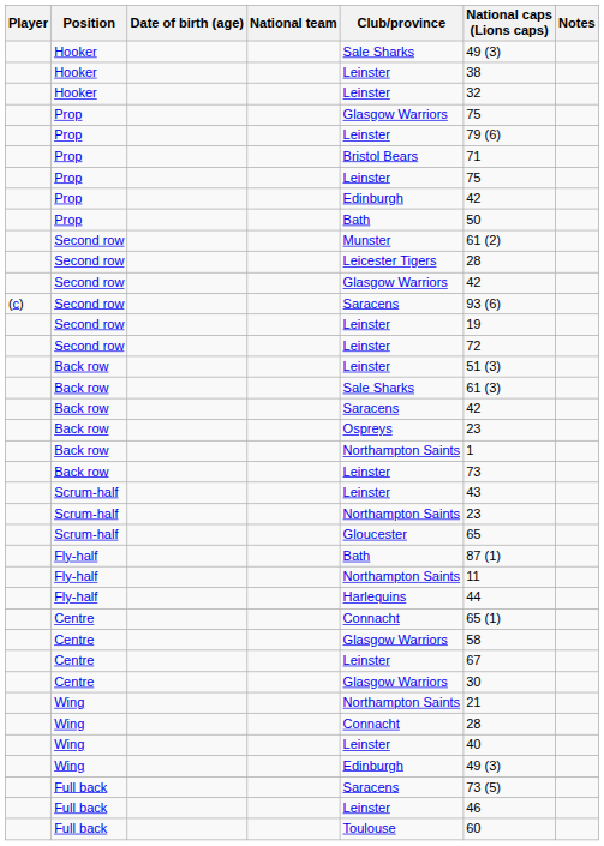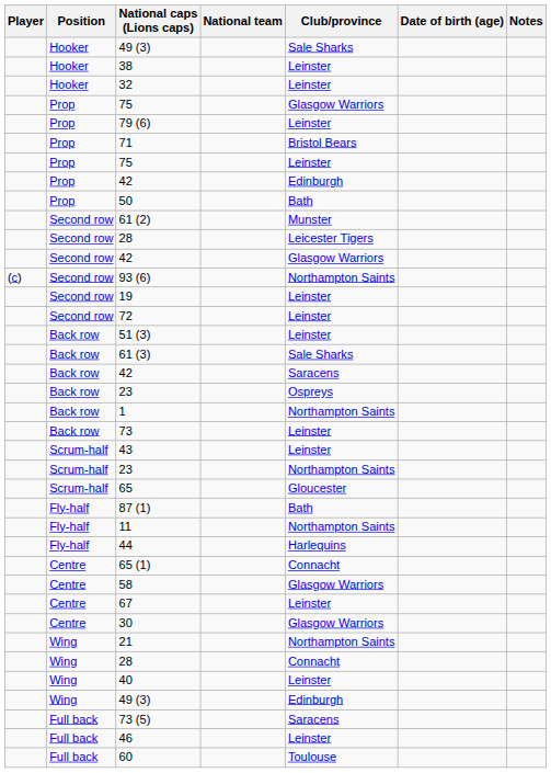columns swapped: Date of birth (age) <-> National caps (Lions caps)
(c) / Second row | Club/province: Saracens -> Northampton Saints
